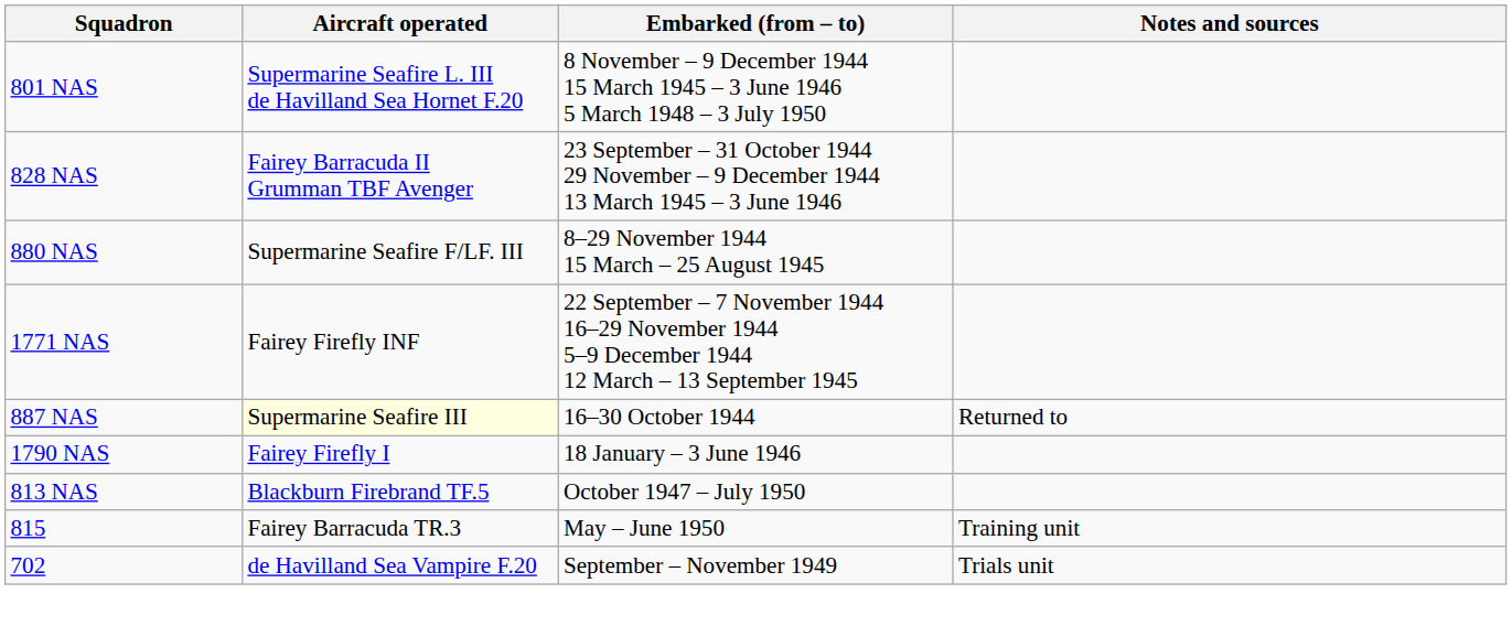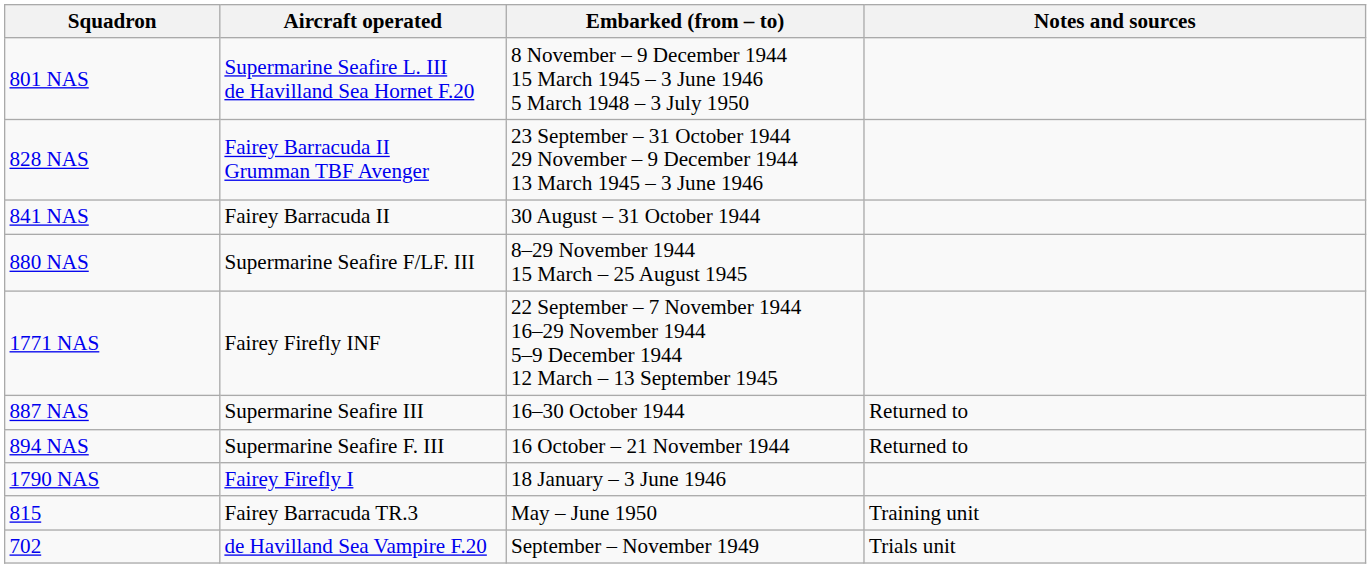+ row: 841 NAS | Fairey Barracuda II | 30 August – 31 October 1944
887 NAS | Aircraft operated: lightyellow background -> no background
+ row: 894 NAS | Supermarine Seafire F. III | 16 October – 21 November 1944 | Returned to
- row: 813 NAS | Blackburn Firebrand TF.5 | October 1947 – July 1950
